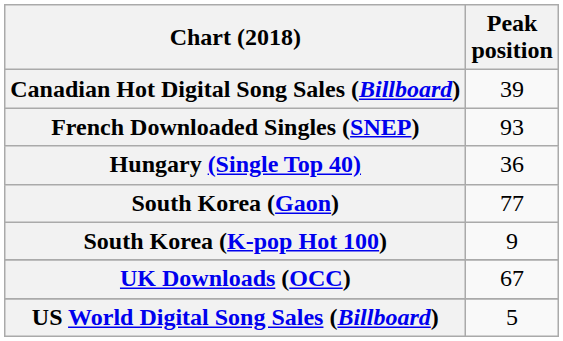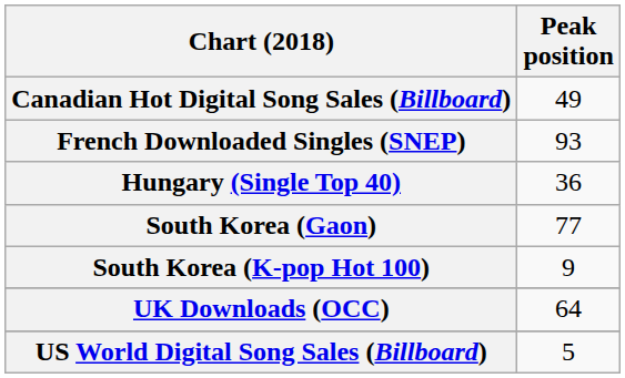Canadian Hot Digital Song Sales (Billboard) | Peak position: 39 -> 49
UK Downloads (OCC) | Peak position: 67 -> 64
